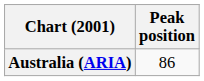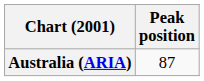Australia (ARIA) | Peak position: 86 -> 87
